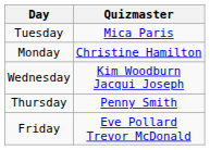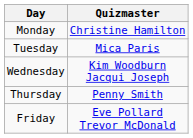rows swapped: Monday <-> Tuesday
